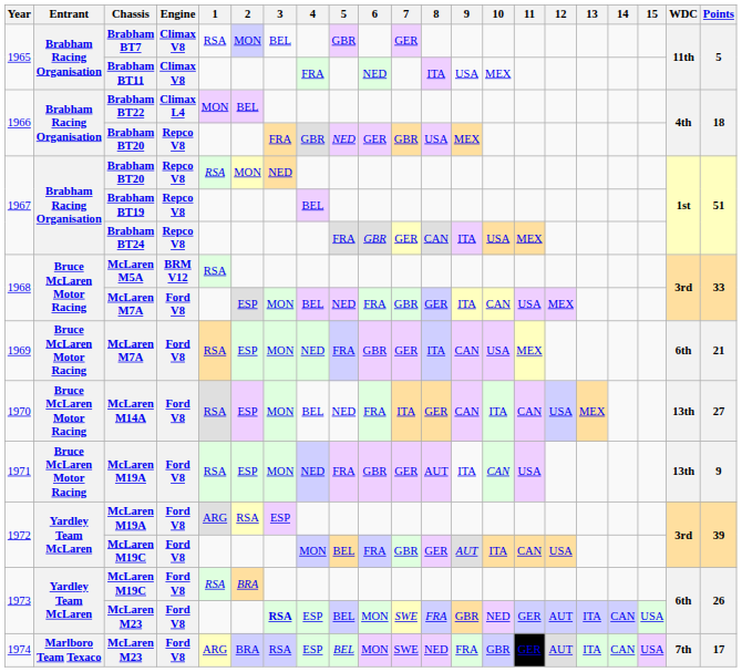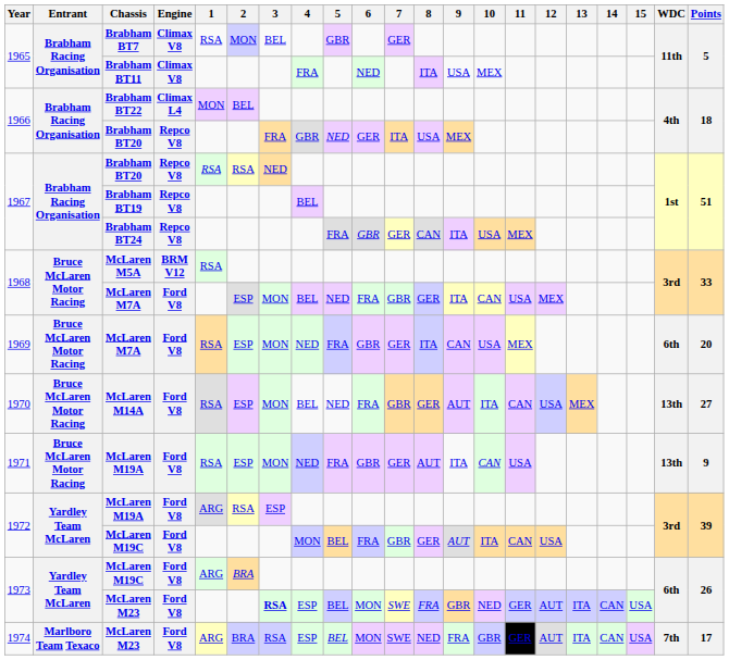1966 / Brabham BT20 | 7: GBR -> ITA
1967 / Brabham BT20 | 2: MON -> RSA
1969 / McLaren M7A | Points: 21 -> 20
McLaren M14A | 7: ITA -> GBR
McLaren M14A | 9: CAN -> AUT
1973 / McLaren M19C | 1: RSA -> ARG
